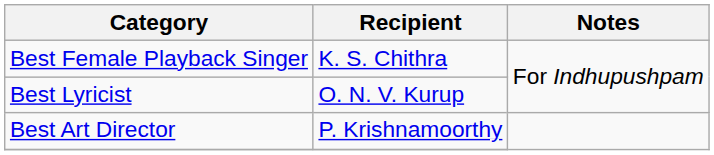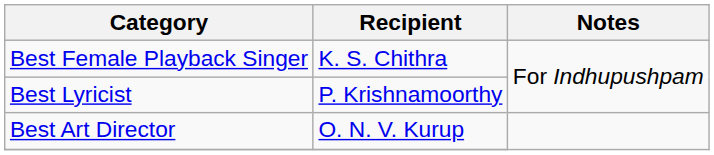Best Lyricist | Recipient: O. N. V. Kurup -> P. Krishnamoorthy
Best Art Director | Recipient: P. Krishnamoorthy -> O. N. V. Kurup
